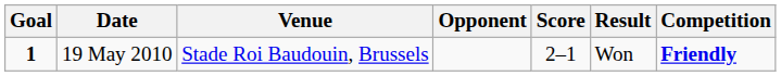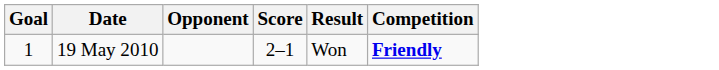- column: Venue | Stade Roi Baudouin, Brussels
19 May 2010 | Goal: bold -> normal
